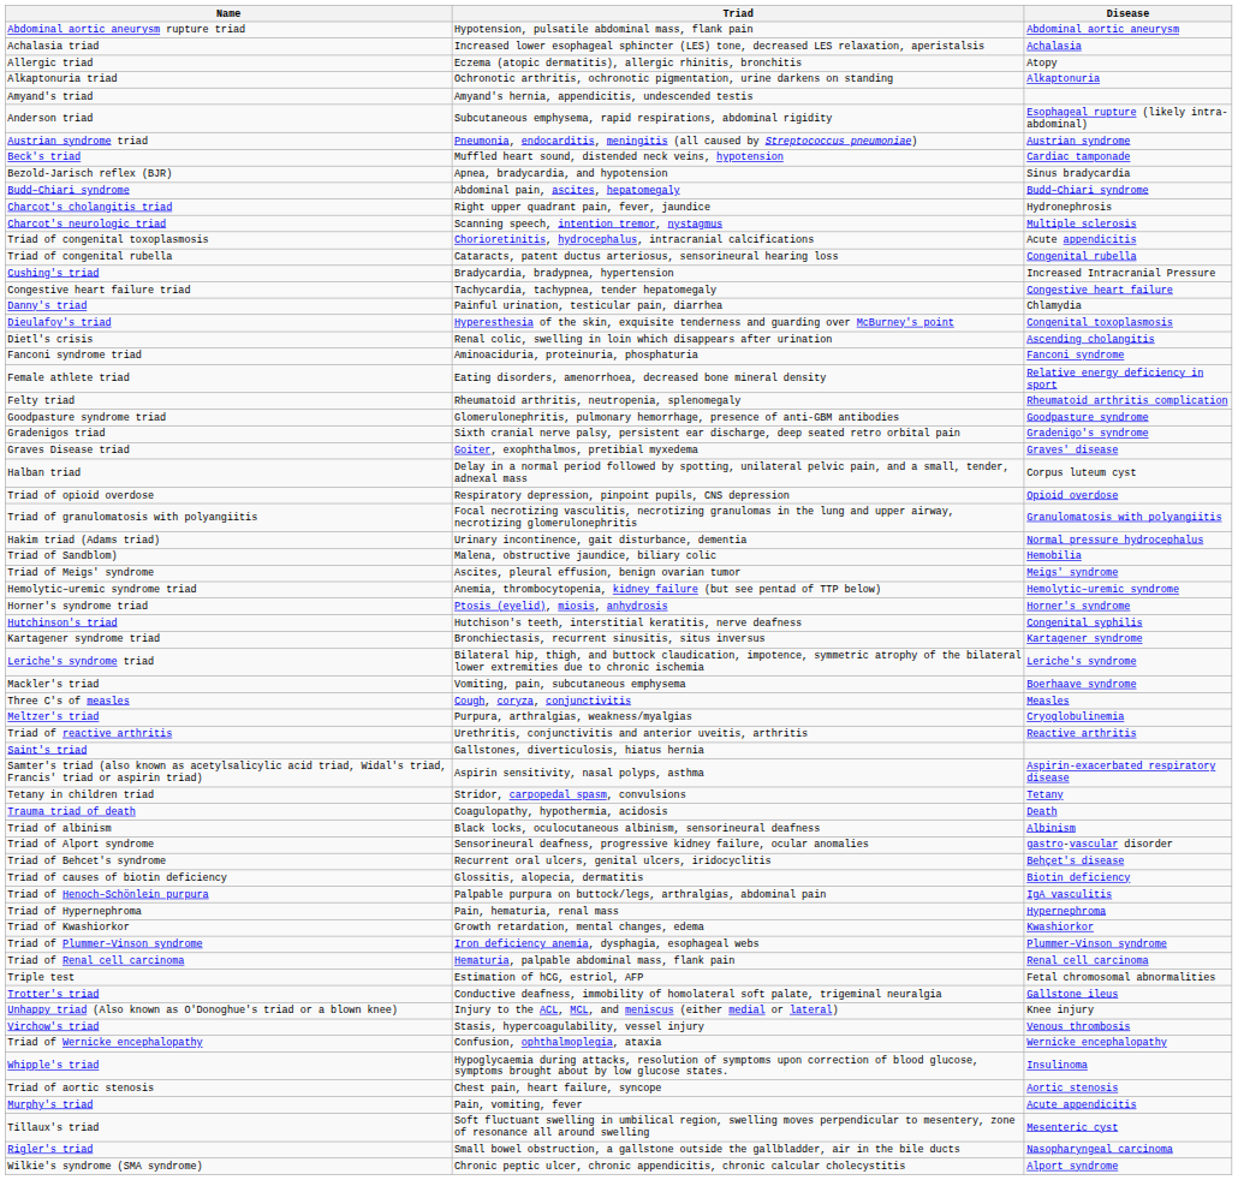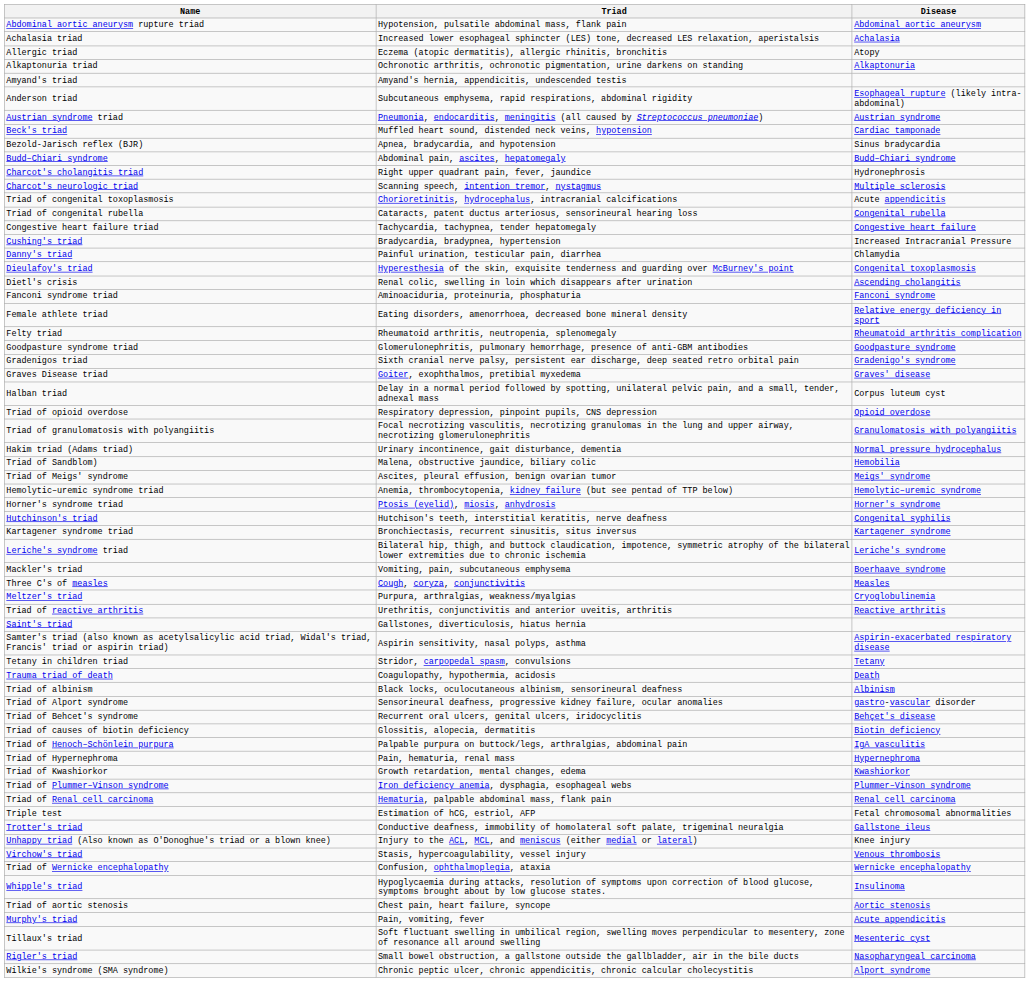rows swapped: Congestive heart failure triad <-> Cushing's triad
